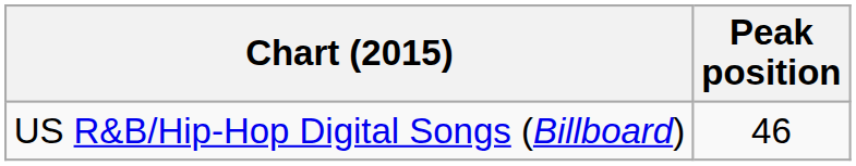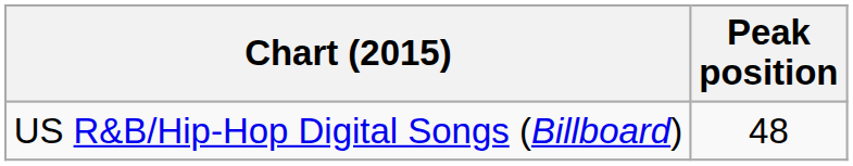US R&B/Hip-Hop Digital Songs (Billboard) | Peak position: 46 -> 48
